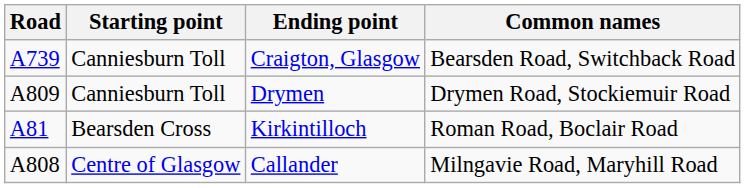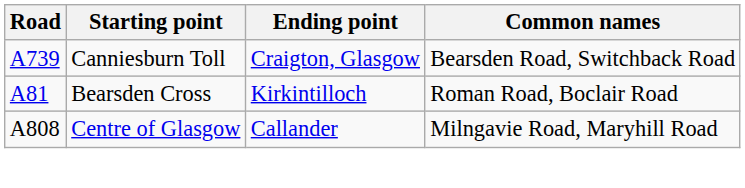- row: A809 | Canniesburn Toll | Drymen | Drymen Road, Stockiemuir Road
